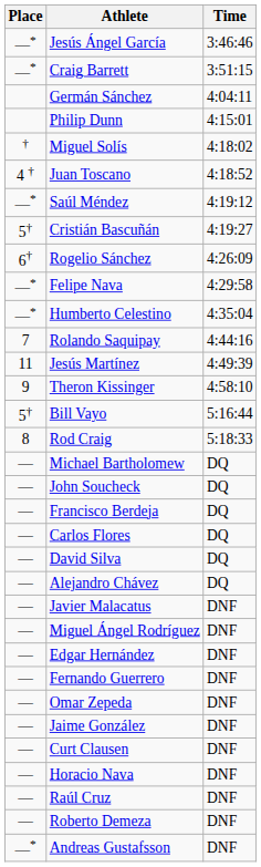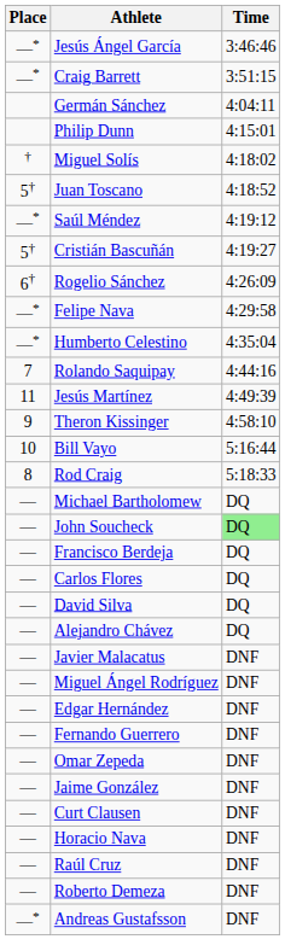Juan Toscano | Place: 4 † -> 5†
Bill Vayo | Place: 5† -> 10
John Soucheck | Time: no background -> lightgreen background
